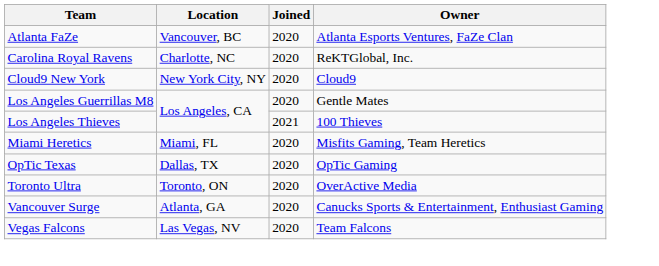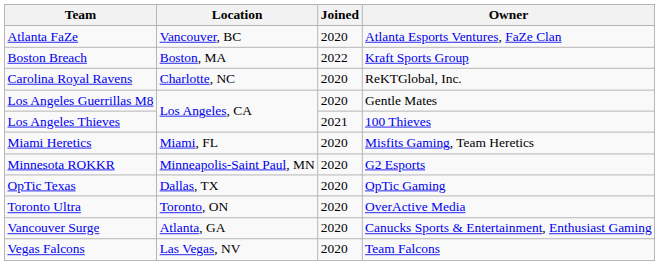+ row: Boston Breach | Boston, MA | 2022 | Kraft Sports Group
- row: Cloud9 New York | New York City, NY | 2020 | Cloud9
+ row: Minnesota ROKKR | Minneapolis-Saint Paul, MN | 2020 | G2 Esports
